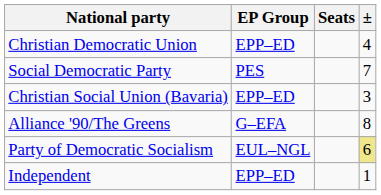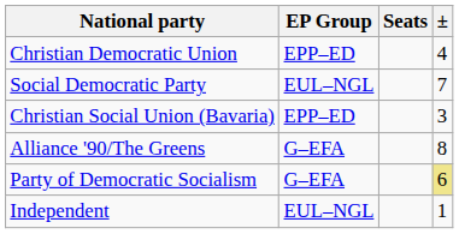Social Democratic Party | EP Group: PES -> EUL–NGL
Party of Democratic Socialism | EP Group: EUL–NGL -> G–EFA
Independent | EP Group: EPP–ED -> EUL–NGL
